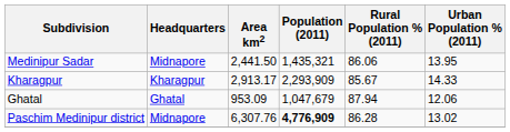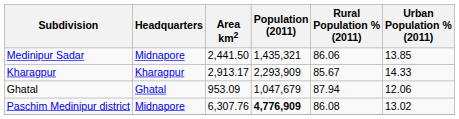Medinipur Sadar | Urban Population % (2011): 13.95 -> 13.85
Paschim Medinipur district | Rural Population % (2011): 86.28 -> 86.08
